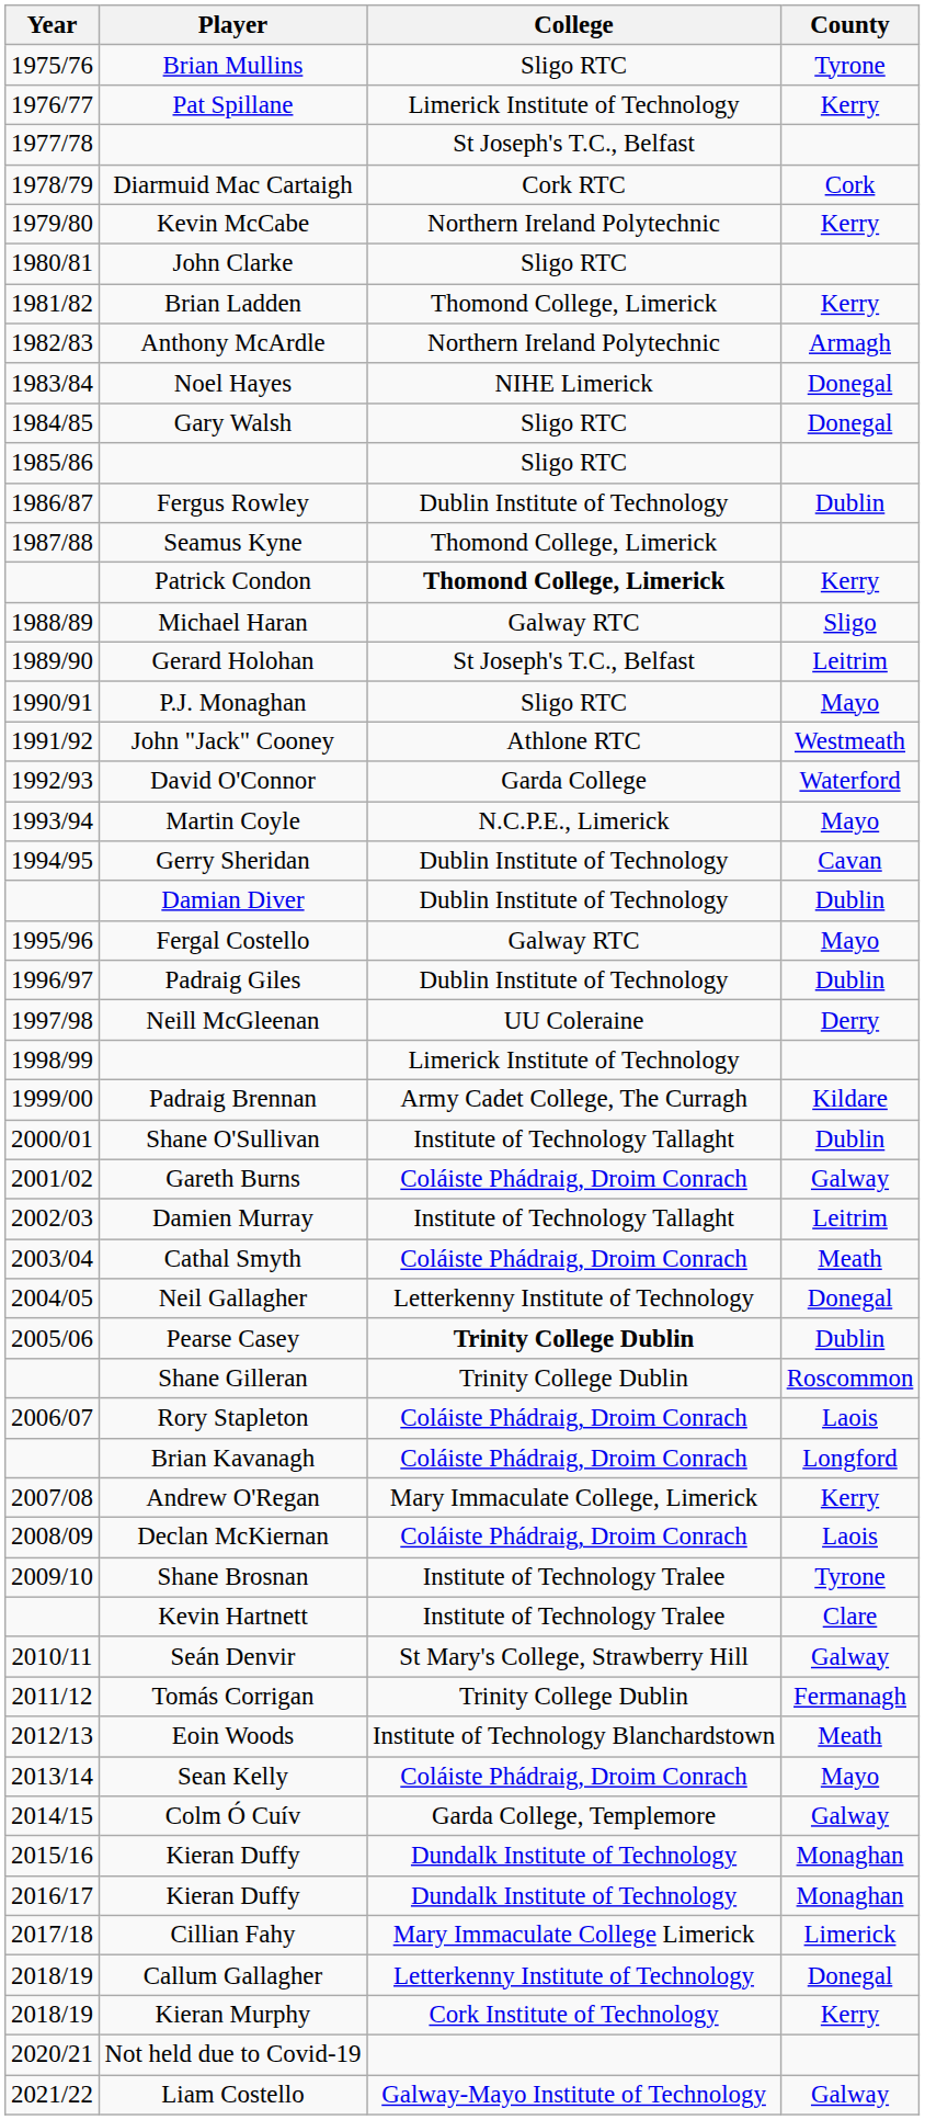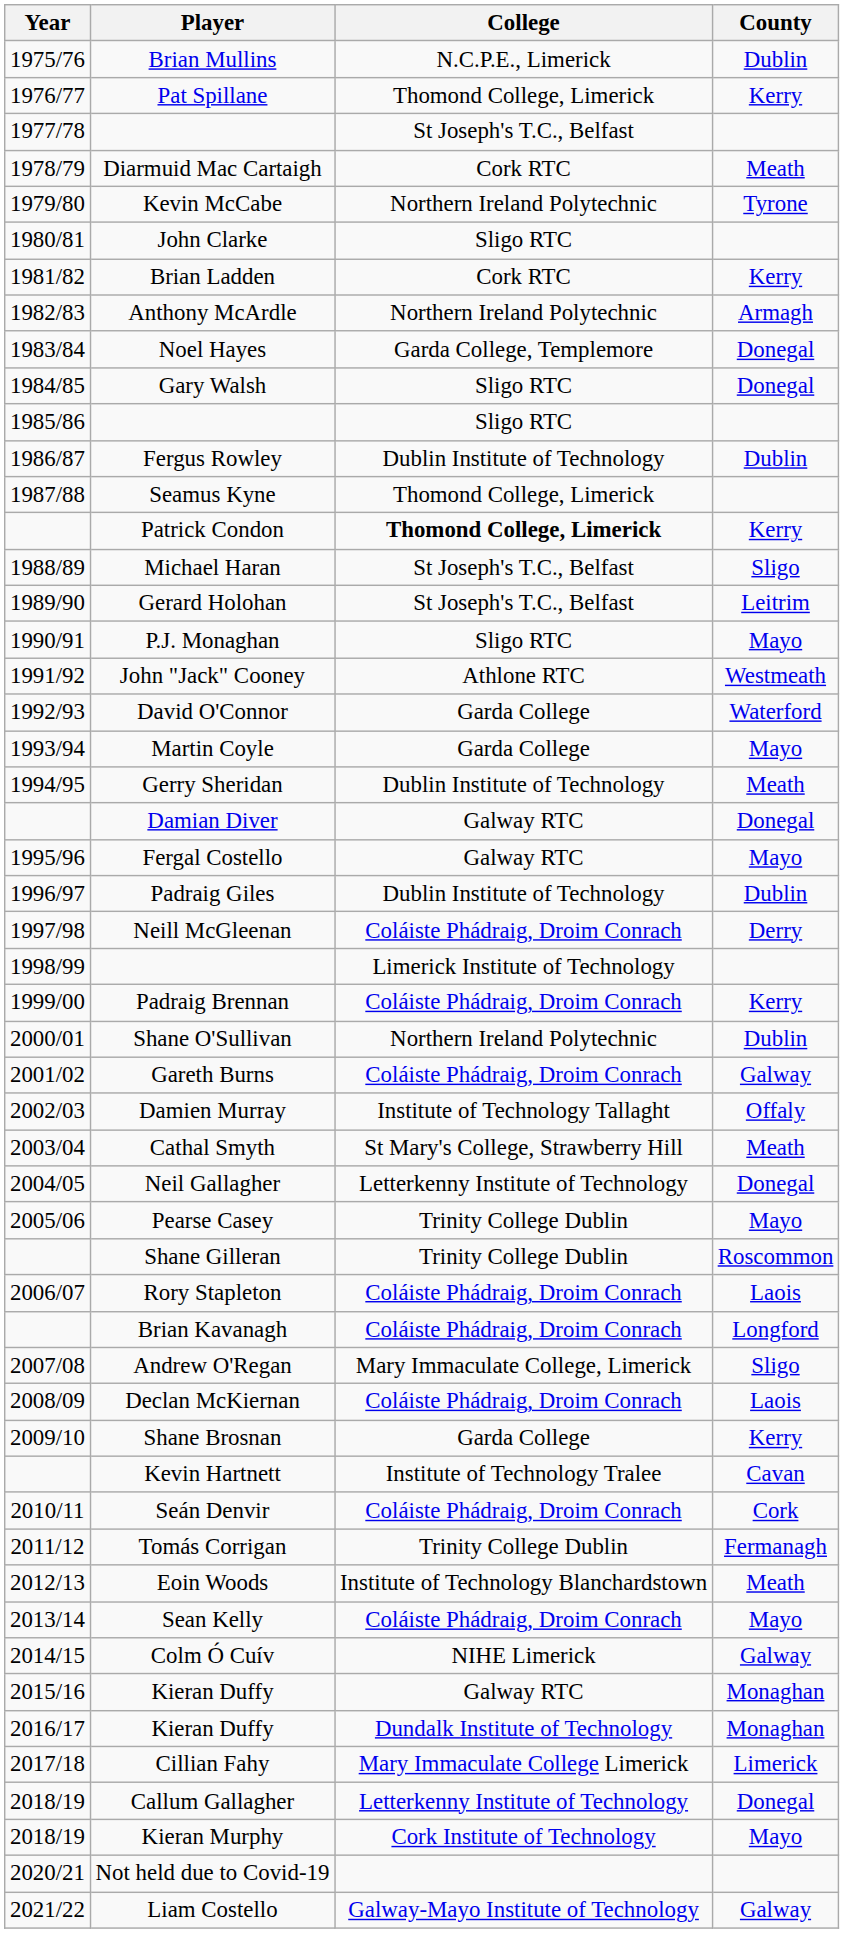Brian Mullins | College: Sligo RTC -> N.C.P.E., Limerick
Brian Mullins | County: Tyrone -> Dublin
Pat Spillane | College: Limerick Institute of Technology -> Thomond College, Limerick
Diarmuid Mac Cartaigh | County: Cork -> Meath
Kevin McCabe | County: Kerry -> Tyrone
Brian Ladden | College: Thomond College, Limerick -> Cork RTC
Noel Hayes | College: NIHE Limerick -> Garda College, Templemore
Michael Haran | College: Galway RTC -> St Joseph's T.C., Belfast
Martin Coyle | College: N.C.P.E., Limerick -> Garda College
Gerry Sheridan | County: Cavan -> Meath
Damian Diver | College: Dublin Institute of Technology -> Galway RTC
Damian Diver | County: Dublin -> Donegal
Neill McGleenan | College: UU Coleraine -> Coláiste Phádraig, Droim Conrach
Padraig Brennan | College: Army Cadet College, The Curragh -> Coláiste Phádraig, Droim Conrach
Padraig Brennan | County: Kildare -> Kerry
Shane O'Sullivan | College: Institute of Technology Tallaght -> Northern Ireland Polytechnic
Damien Murray | County: Leitrim -> Offaly
Cathal Smyth | College: Coláiste Phádraig, Droim Conrach -> St Mary's College, Strawberry Hill
Pearse Casey | College: bold -> normal
Pearse Casey | County: Dublin -> Mayo
Andrew O'Regan | County: Kerry -> Sligo
Shane Brosnan | College: Institute of Technology Tralee -> Garda College
Shane Brosnan | County: Tyrone -> Kerry
Kevin Hartnett | County: Clare -> Cavan
Seán Denvir | College: St Mary's College, Strawberry Hill -> Coláiste Phádraig, Droim Conrach
Seán Denvir | County: Galway -> Cork
Colm Ó Cuív | College: Garda College, Templemore -> NIHE Limerick
2015/16 / Kieran Duffy | College: Dundalk Institute of Technology -> Galway RTC
Kieran Murphy | County: Kerry -> Mayo
